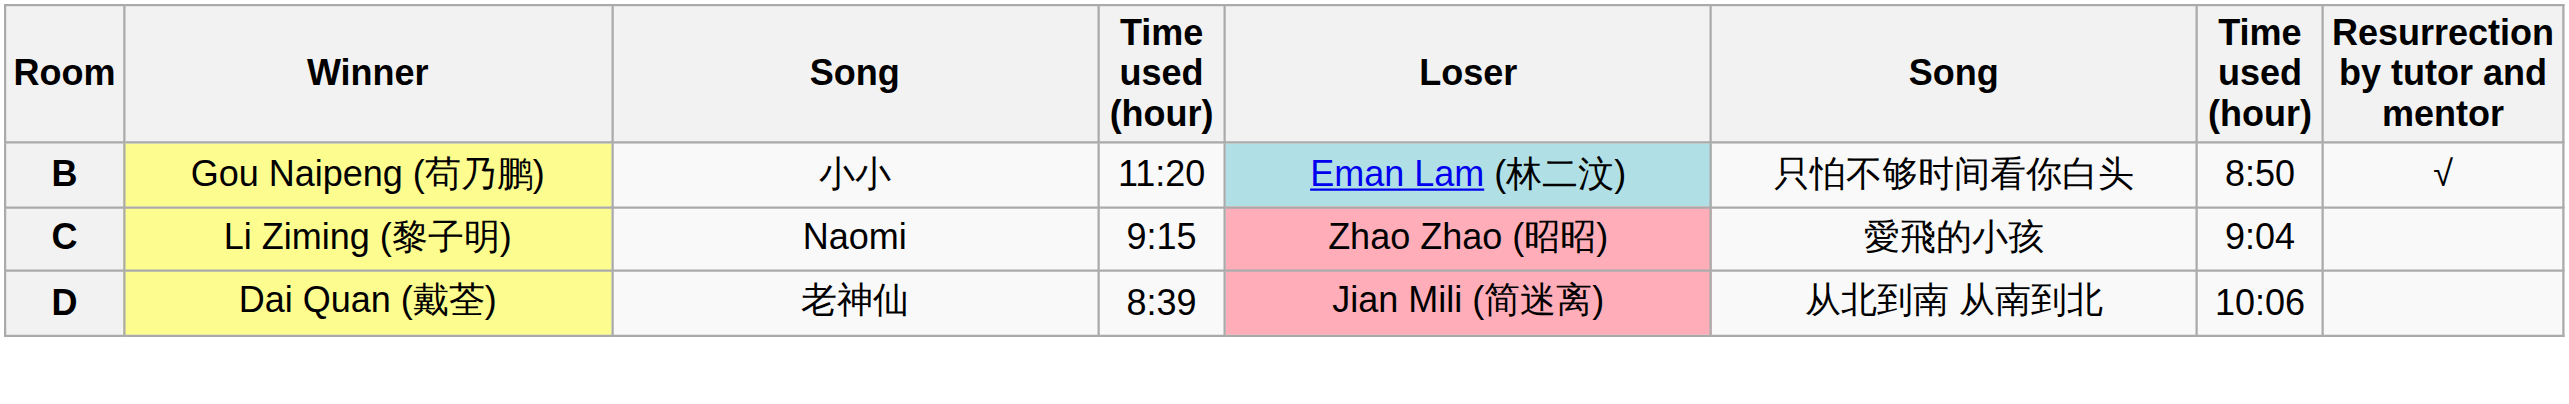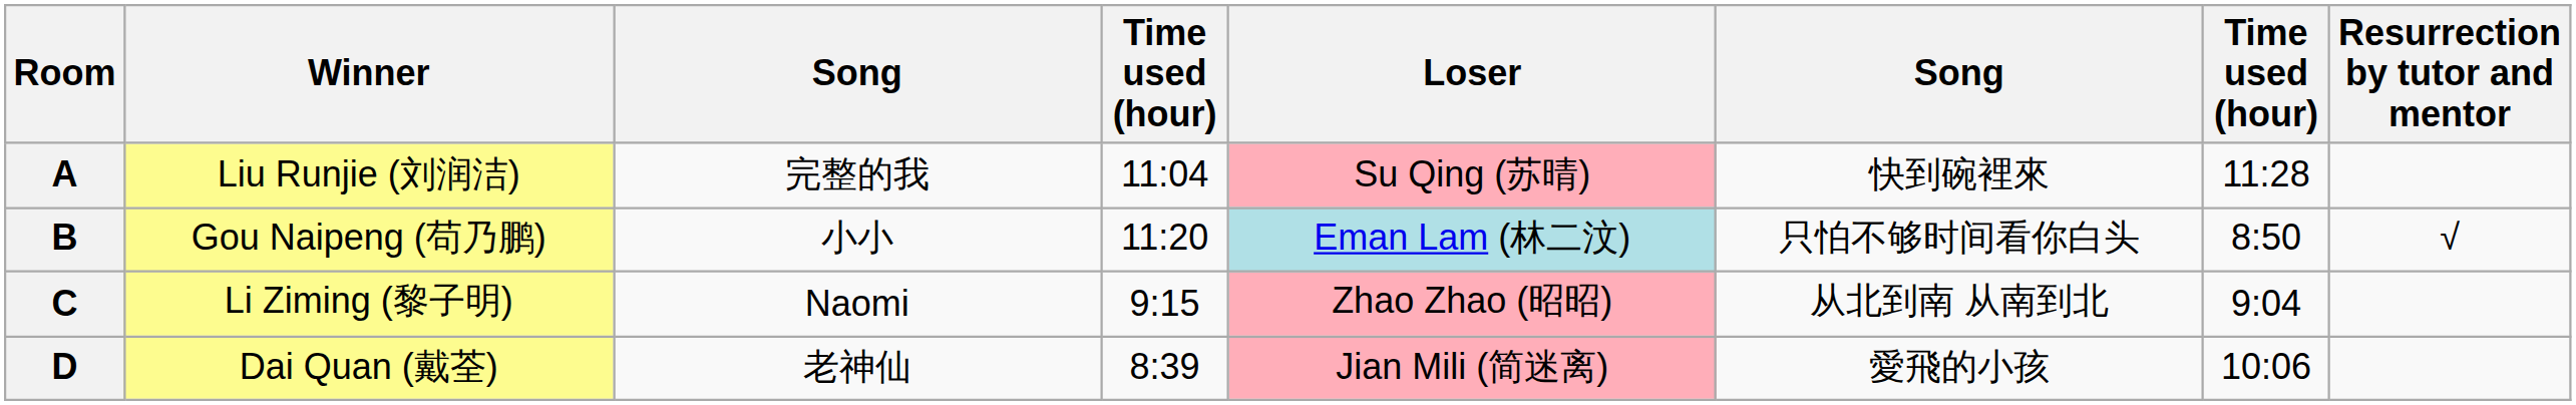+ row: A | Liu Runjie (刘润洁) | 完整的我 | 11:04 | Su Qing (苏晴) | 快到碗裡來 | 11:28
C | column 6: 愛飛的小孩 -> 从北到南 从南到北
D | column 6: 从北到南 从南到北 -> 愛飛的小孩
